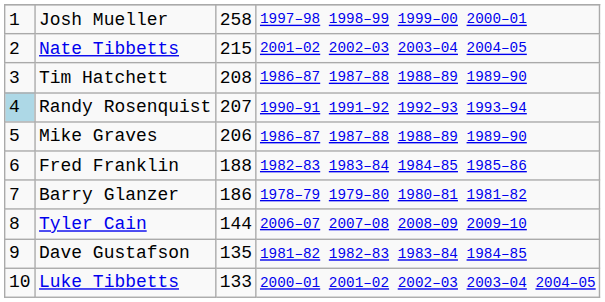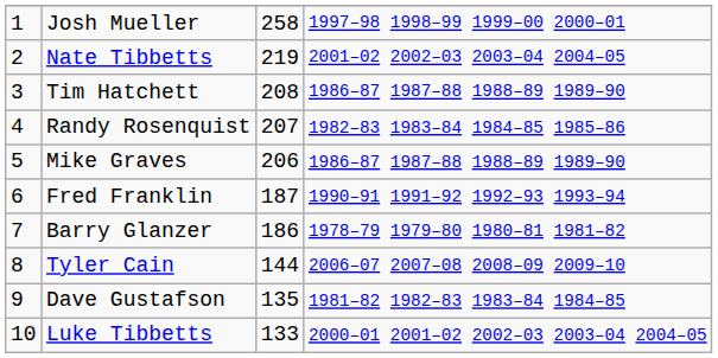Nate Tibbetts | column 3: 215 -> 219
Randy Rosenquist | column 1: lightblue background -> no background
Randy Rosenquist | column 4: 1990–91 1991–92 1992–93 1993–94 -> 1982–83 1983–84 1984–85 1985–86
Fred Franklin | column 3: 188 -> 187
Fred Franklin | column 4: 1982–83 1983–84 1984–85 1985–86 -> 1990–91 1991–92 1992–93 1993–94
